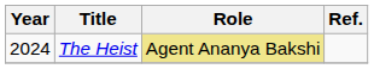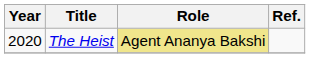The Heist | Year: 2024 -> 2020
